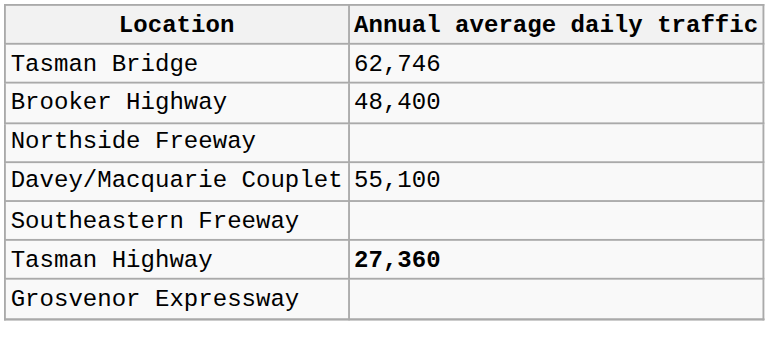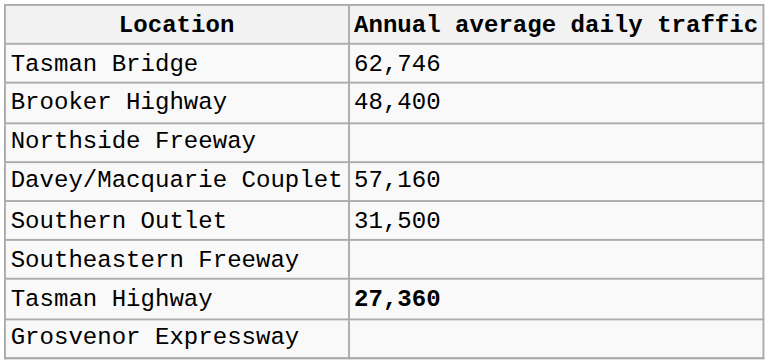Davey/Macquarie Couplet | Annual average daily traffic: 55,100 -> 57,160
+ row: Southern Outlet | 31,500
